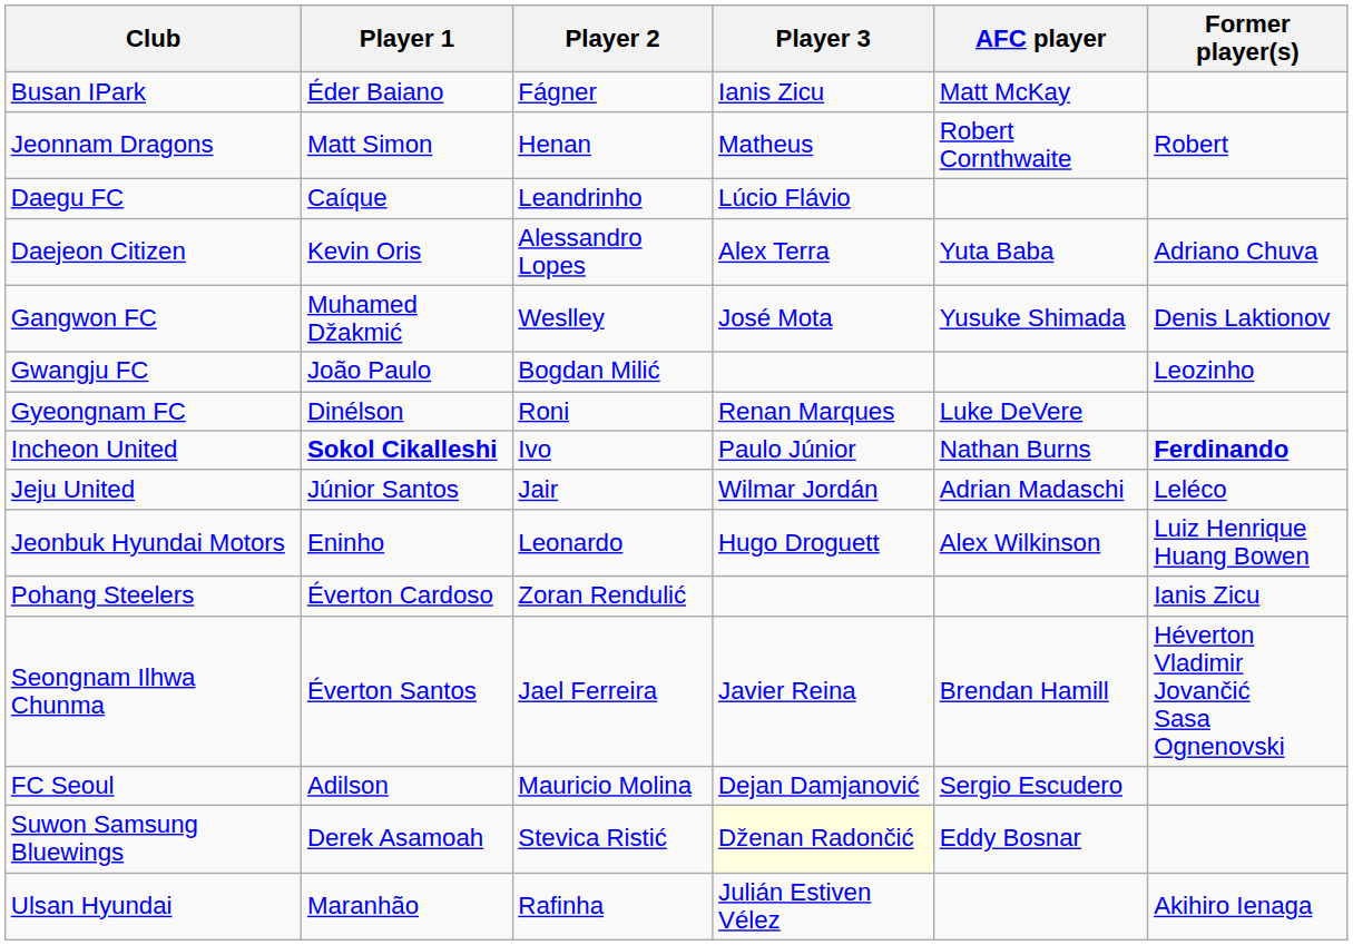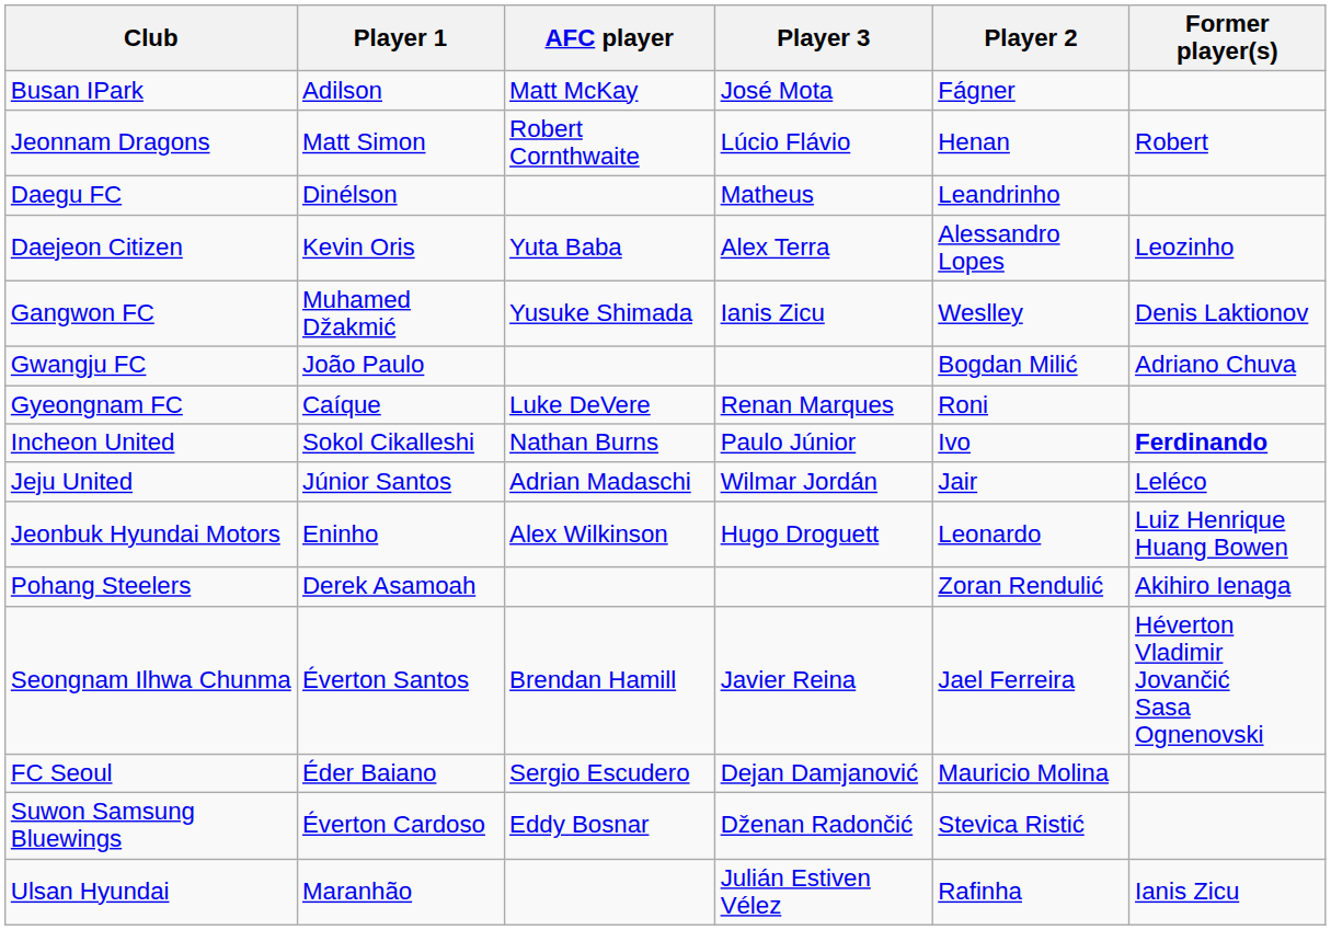columns swapped: Player 2 <-> AFC player
Busan IPark | Player 1: Éder Baiano -> Adilson
Busan IPark | Player 3: Ianis Zicu -> José Mota
Jeonnam Dragons | Player 3: Matheus -> Lúcio Flávio
Daegu FC | Player 1: Caíque -> Dinélson
Daegu FC | Player 3: Lúcio Flávio -> Matheus
Daejeon Citizen | Former player(s): Adriano Chuva -> Leozinho
Gangwon FC | Player 3: José Mota -> Ianis Zicu
Gwangju FC | Former player(s): Leozinho -> Adriano Chuva
Gyeongnam FC | Player 1: Dinélson -> Caíque
Incheon United | Player 1: bold -> normal
Pohang Steelers | Player 1: Éverton Cardoso -> Derek Asamoah
Pohang Steelers | Former player(s): Ianis Zicu -> Akihiro Ienaga
FC Seoul | Player 1: Adilson -> Éder Baiano
Suwon Samsung Bluewings | Player 1: Derek Asamoah -> Éverton Cardoso
Suwon Samsung Bluewings | Player 3: lightyellow background -> no background
Ulsan Hyundai | Former player(s): Akihiro Ienaga -> Ianis Zicu
